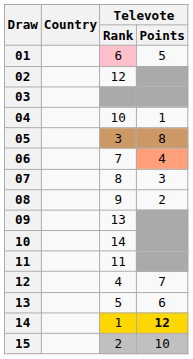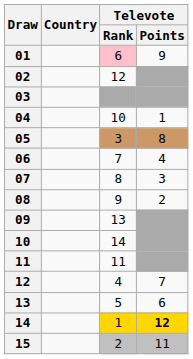01 | Televote / Points: 5 -> 9
06 | Televote / Points: lightsalmon background -> no background
15 | Televote / Points: 10 -> 11
